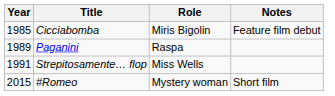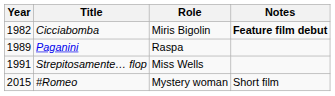Cicciabomba | Year: 1985 -> 1982
Cicciabomba | Notes: normal -> bold
